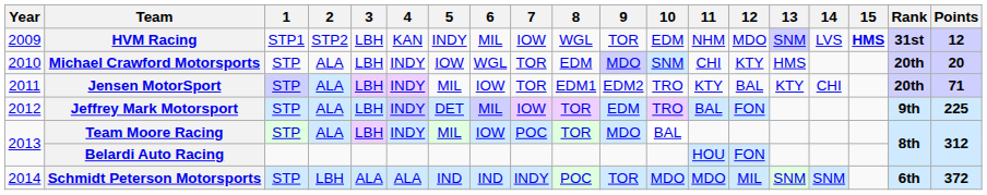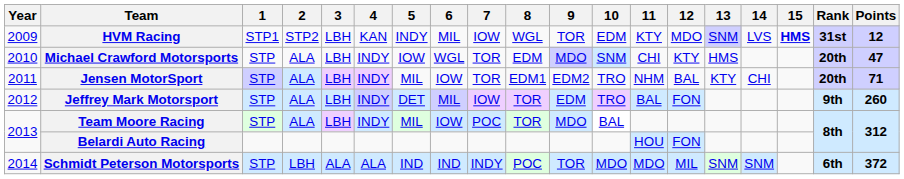HVM Racing | 11: NHM -> KTY
Michael Crawford Motorsports | Points: 20 -> 47
Jensen MotorSport | 11: KTY -> NHM
Jeffrey Mark Motorsport | Points: 225 -> 260
